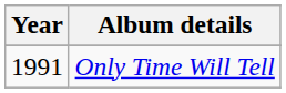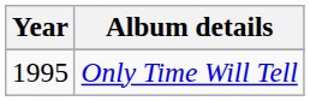Only Time Will Tell | Year: 1991 -> 1995
